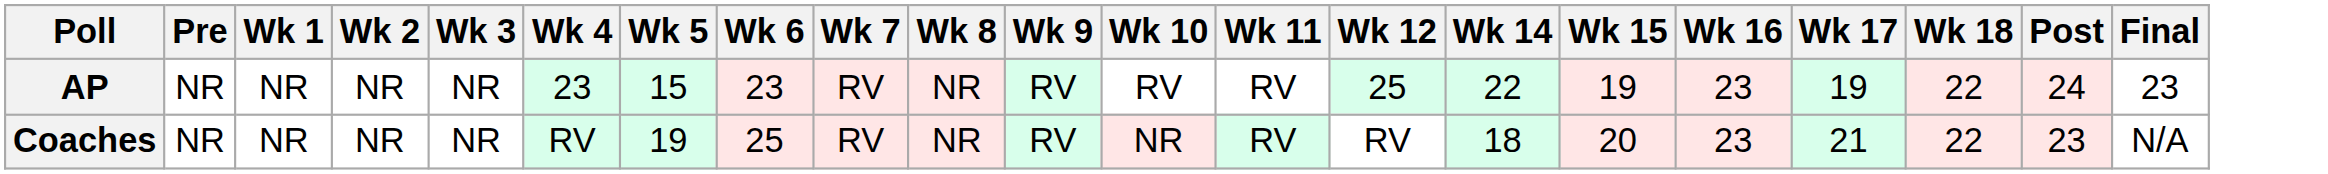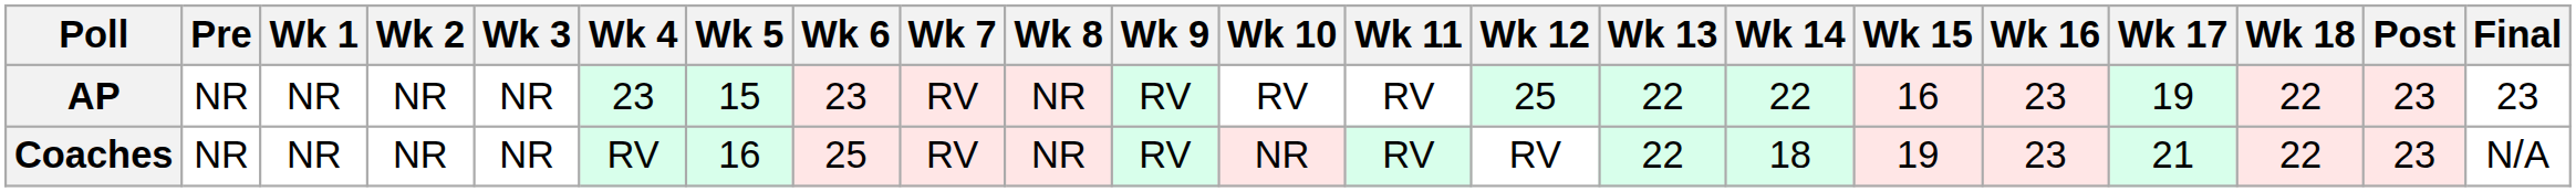+ column: Wk 13 | 22 | 22
AP | Wk 15: 19 -> 16
AP | Post: 24 -> 23
Coaches | Wk 5: 19 -> 16
Coaches | Wk 15: 20 -> 19
